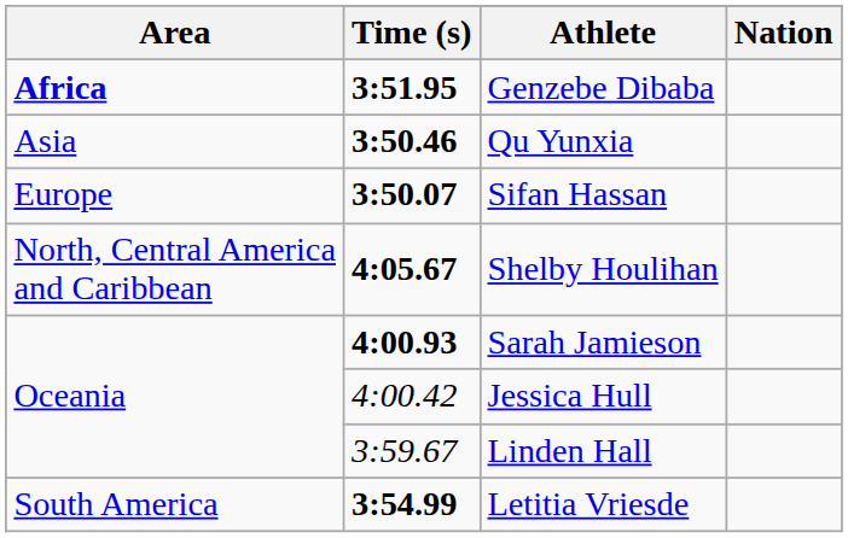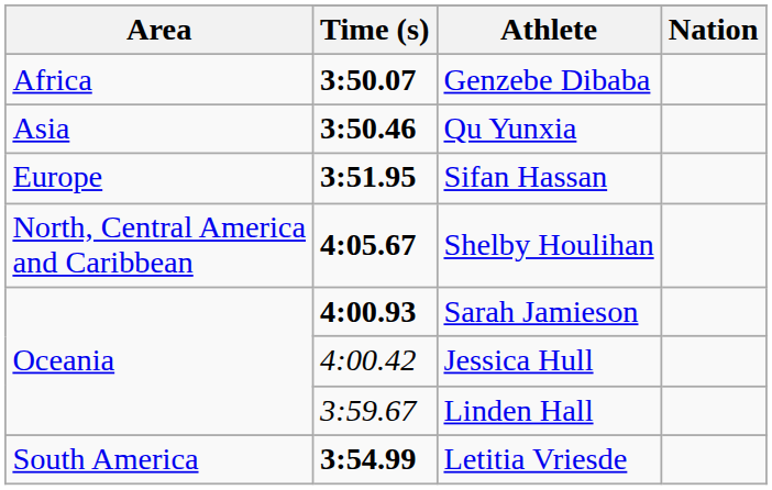Genzebe Dibaba | Area: bold -> normal
Genzebe Dibaba | Time (s): 3:51.95 -> 3:50.07
Sifan Hassan | Time (s): 3:50.07 -> 3:51.95
